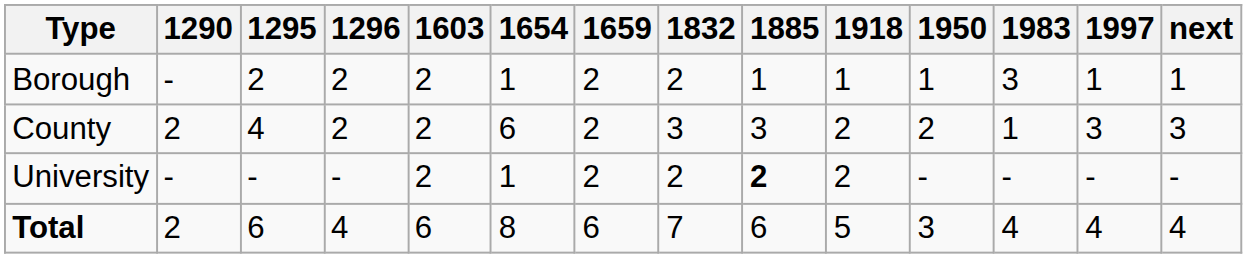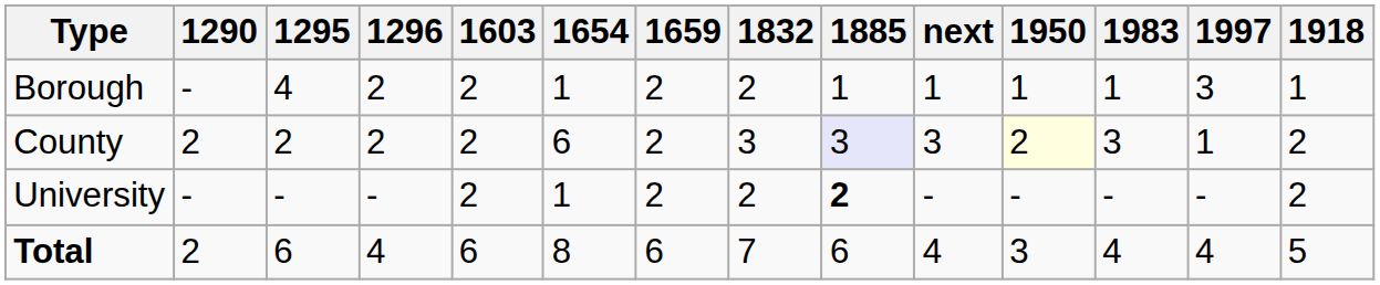columns swapped: 1918 <-> next
Borough | 1295: 2 -> 4
Borough | 1983: 3 -> 1
Borough | 1997: 1 -> 3
County | 1295: 4 -> 2
County | 1885: no background -> lavender background
County | 1950: no background -> lightyellow background
County | 1983: 1 -> 3
County | 1997: 3 -> 1
